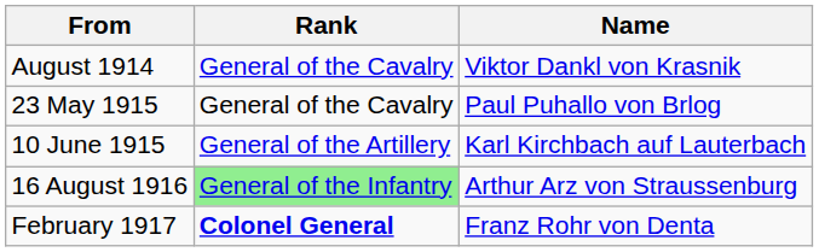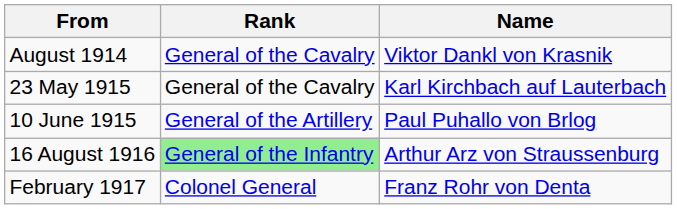23 May 1915 | Name: Paul Puhallo von Brlog -> Karl Kirchbach auf Lauterbach
10 June 1915 | Name: Karl Kirchbach auf Lauterbach -> Paul Puhallo von Brlog
February 1917 | Rank: bold -> normal
